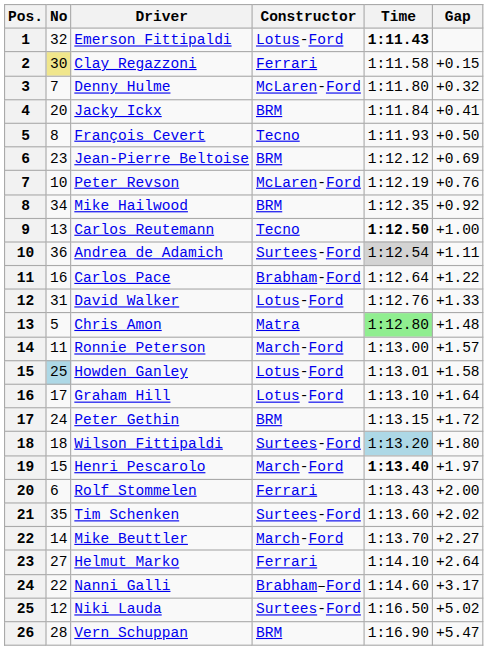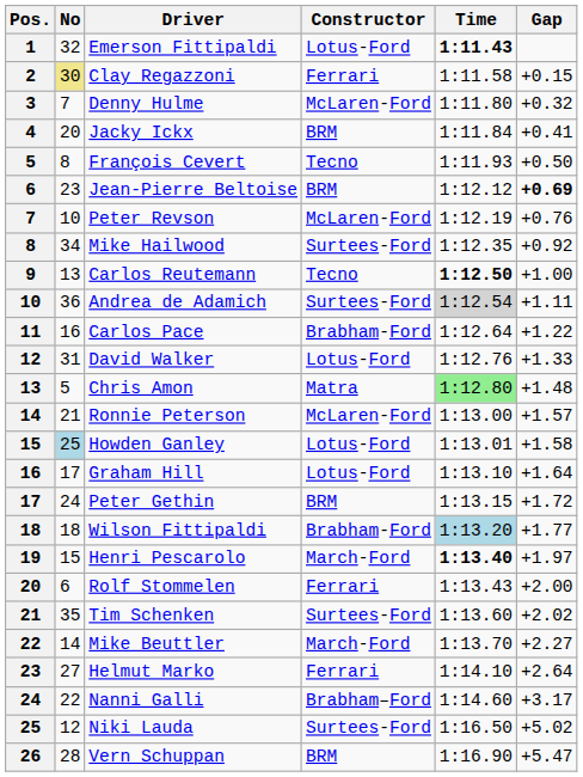Jean-Pierre Beltoise | Gap: normal -> bold
Mike Hailwood | Constructor: BRM -> Surtees-Ford
Ronnie Peterson | No: 11 -> 21
Ronnie Peterson | Constructor: March-Ford -> McLaren-Ford
Wilson Fittipaldi | Constructor: Surtees-Ford -> Brabham-Ford
Wilson Fittipaldi | Gap: +1.80 -> +1.77
